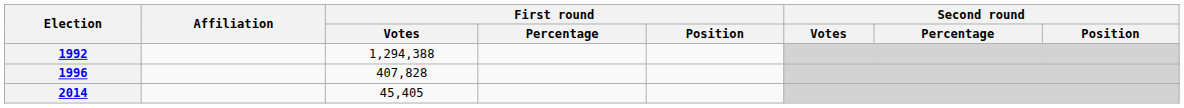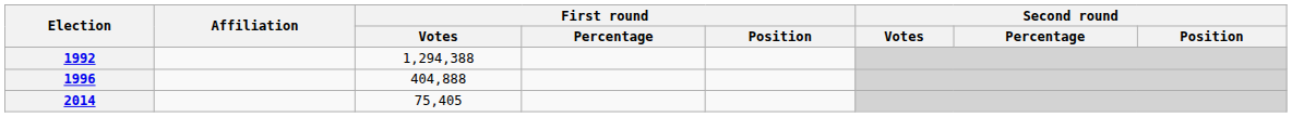1996 | First round / Votes: 407,828 -> 404,888
2014 | First round / Votes: 45,405 -> 75,405
